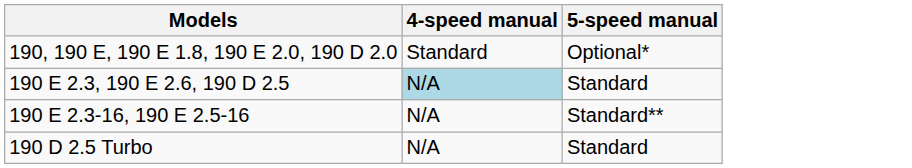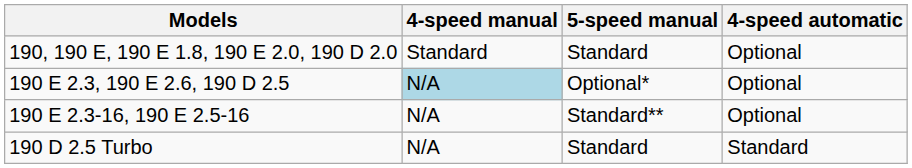+ column: 4-speed automatic | Optional | Optional | Optional | Standard
190, 190 E, 190 E 1.8, 190 E 2.0, 190 D 2.0 | 5-speed manual: Optional* -> Standard
190 E 2.3, 190 E 2.6, 190 D 2.5 | 5-speed manual: Standard -> Optional*
